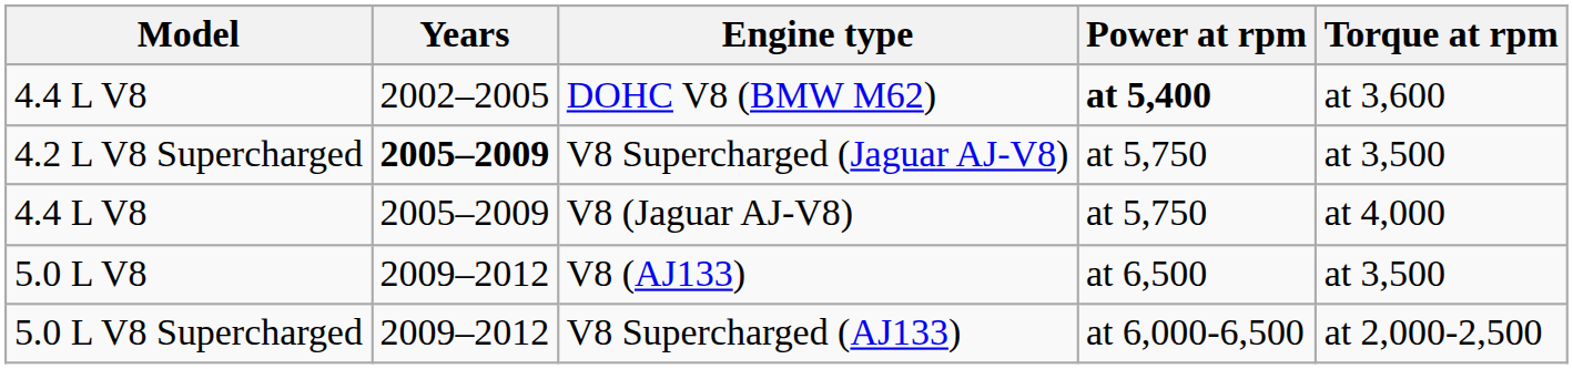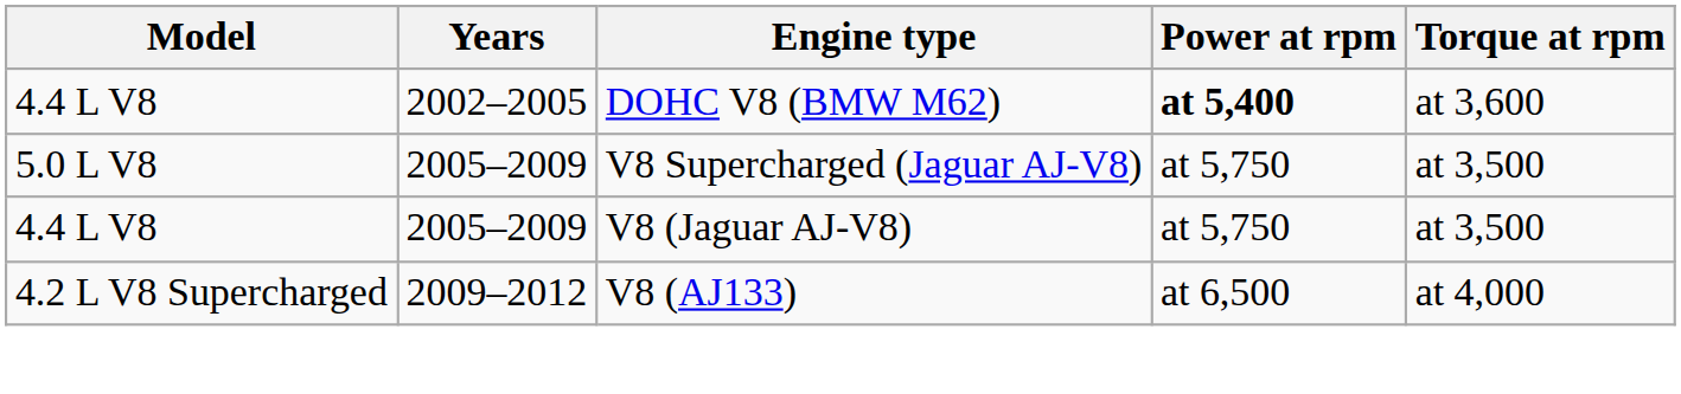V8 Supercharged (Jaguar AJ-V8) | Model: 4.2 L V8 Supercharged -> 5.0 L V8
V8 Supercharged (Jaguar AJ-V8) | Years: bold -> normal
V8 (Jaguar AJ-V8) | Torque at rpm: at 4,000 -> at 3,500
V8 (AJ133) | Model: 5.0 L V8 -> 4.2 L V8 Supercharged
V8 (AJ133) | Torque at rpm: at 3,500 -> at 4,000
- row: 5.0 L V8 Supercharged | 2009–2012 | V8 Supercharged (AJ133) | at 6,000-6,500 | at 2,000-2,500
